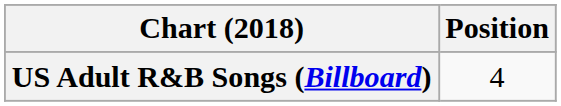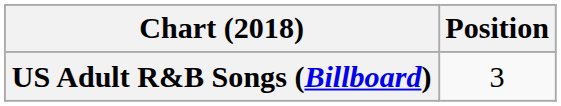US Adult R&B Songs (Billboard) | Position: 4 -> 3
